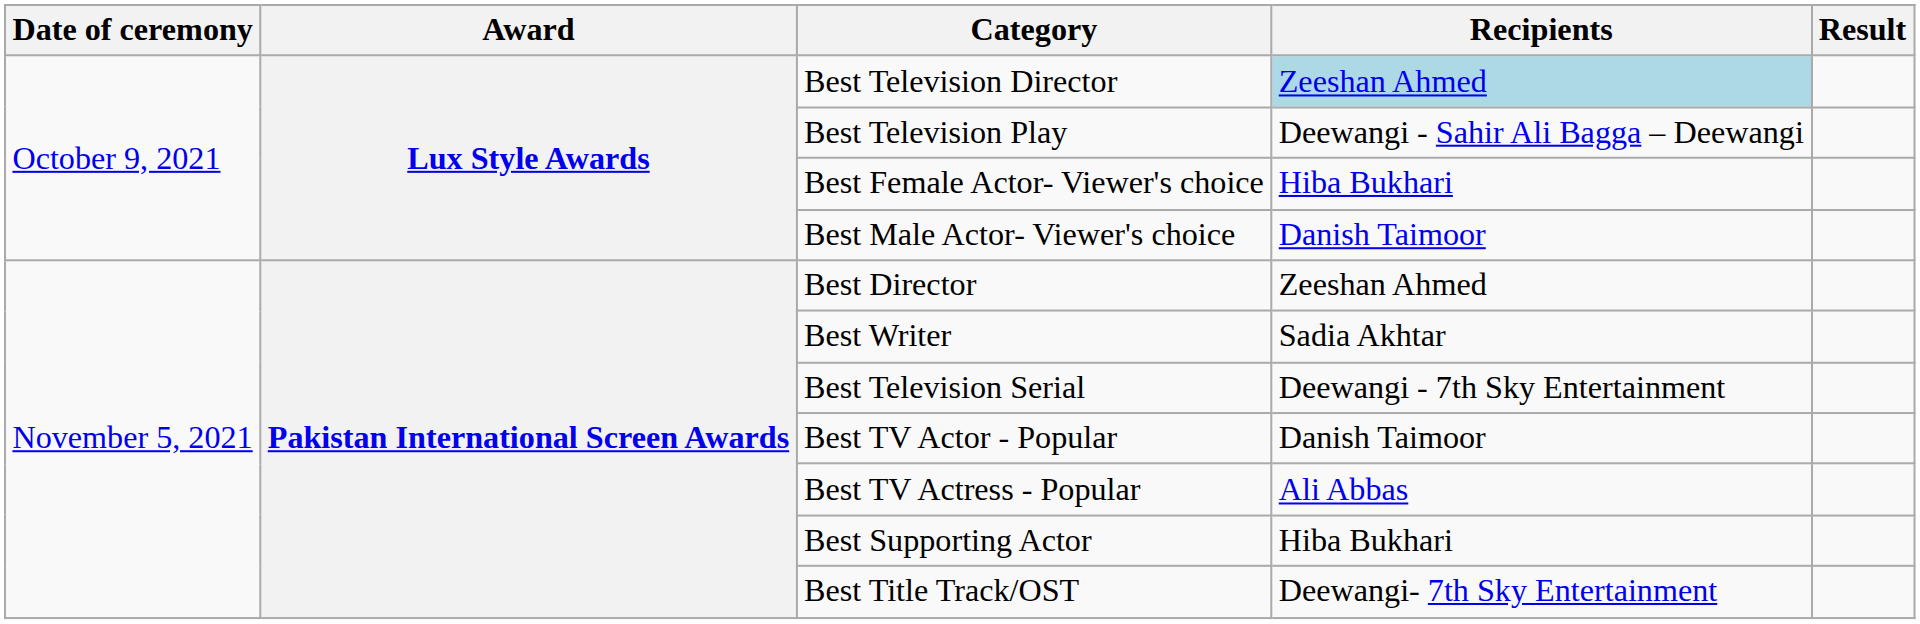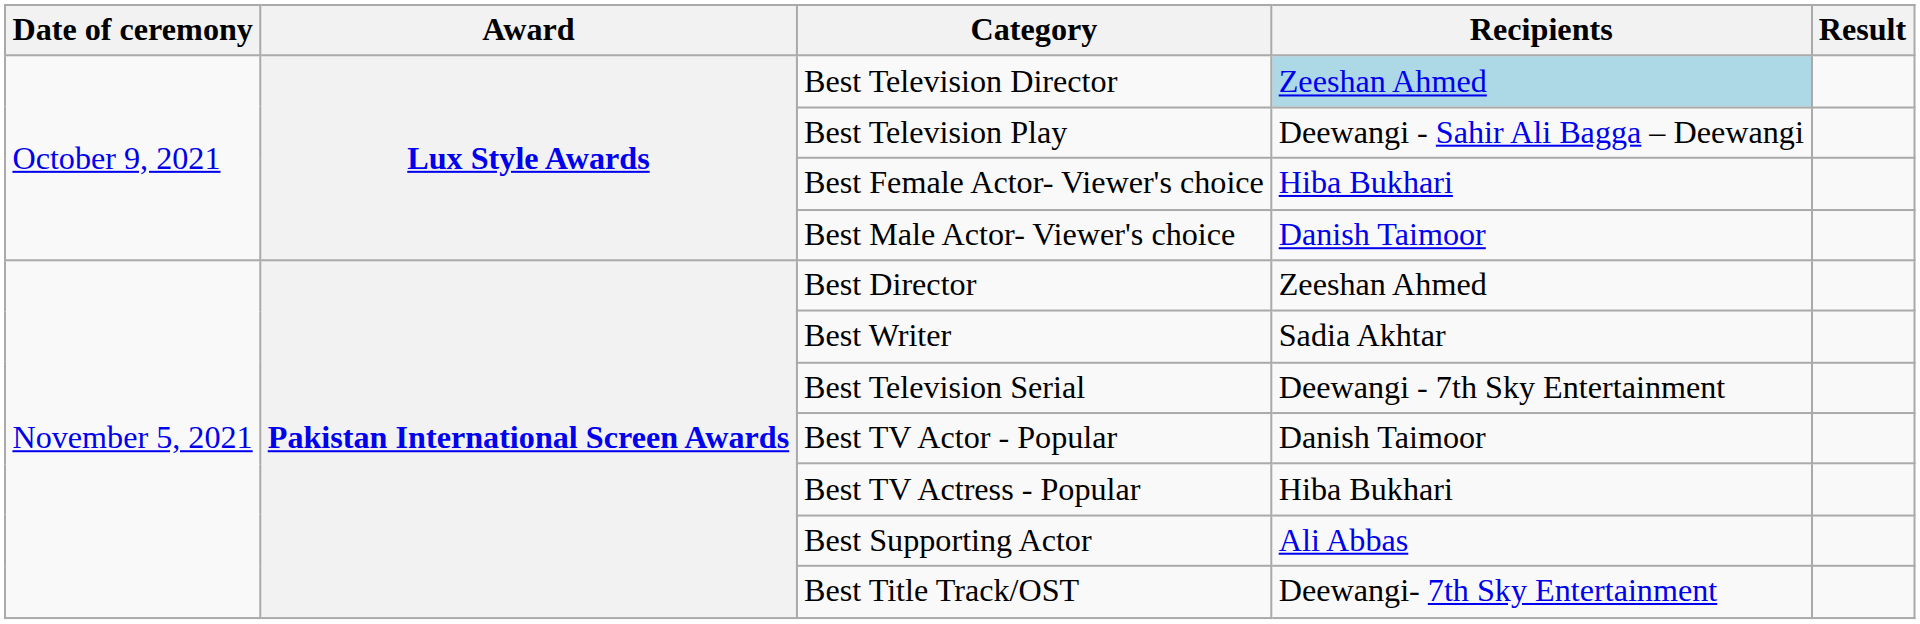Best TV Actress - Popular | Recipients: Ali Abbas -> Hiba Bukhari
Best Supporting Actor | Recipients: Hiba Bukhari -> Ali Abbas
